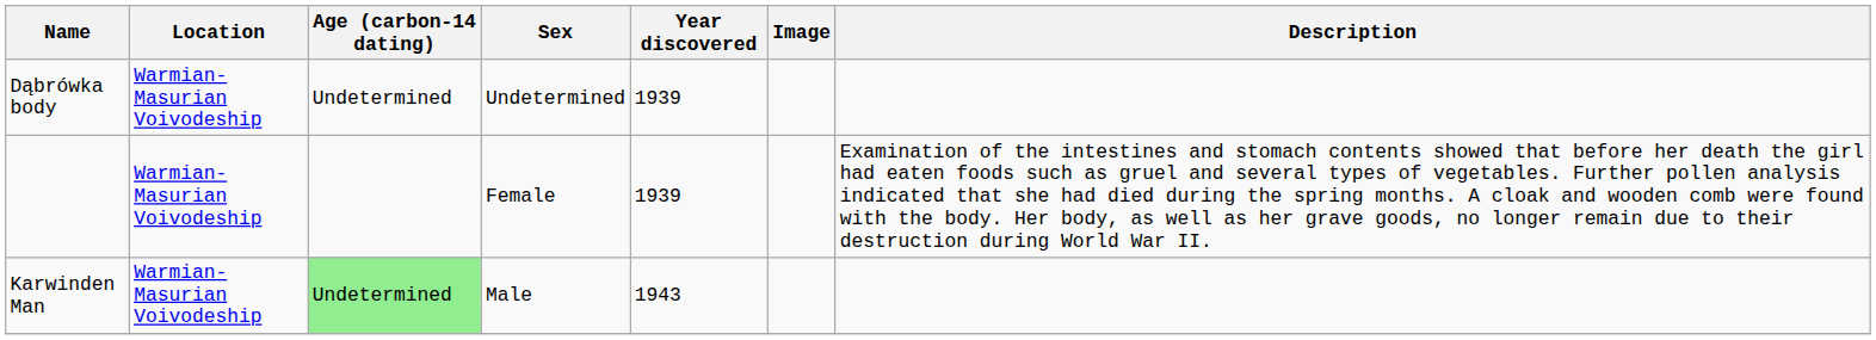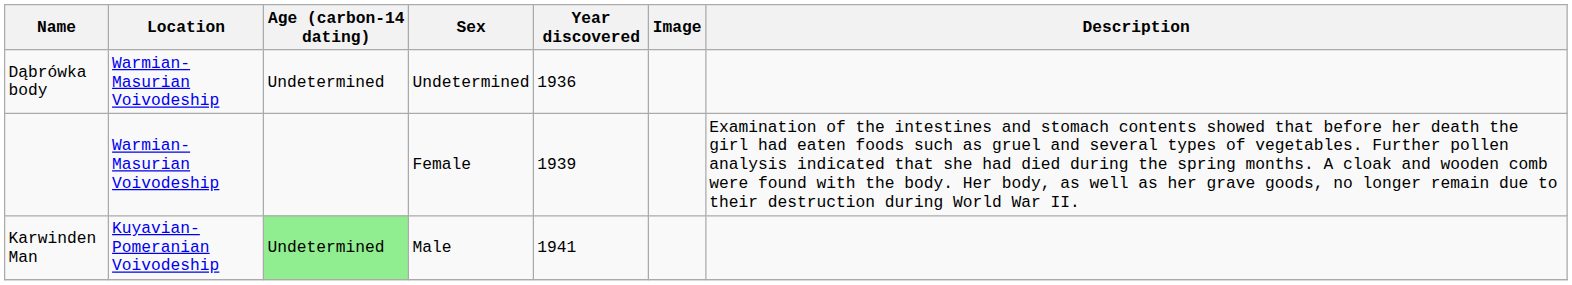Dąbrówka body | Year discovered: 1939 -> 1936
Karwinden Man | Location: Warmian-Masurian Voivodeship -> Kuyavian-Pomeranian Voivodeship
Karwinden Man | Year discovered: 1943 -> 1941
